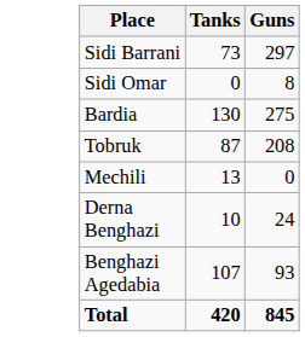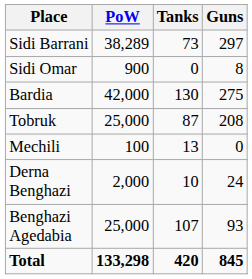+ column: PoW | 38,289 | 900 | 42,000 | 25,000 | 100 | 2,000 | 25,000 | 133,298
